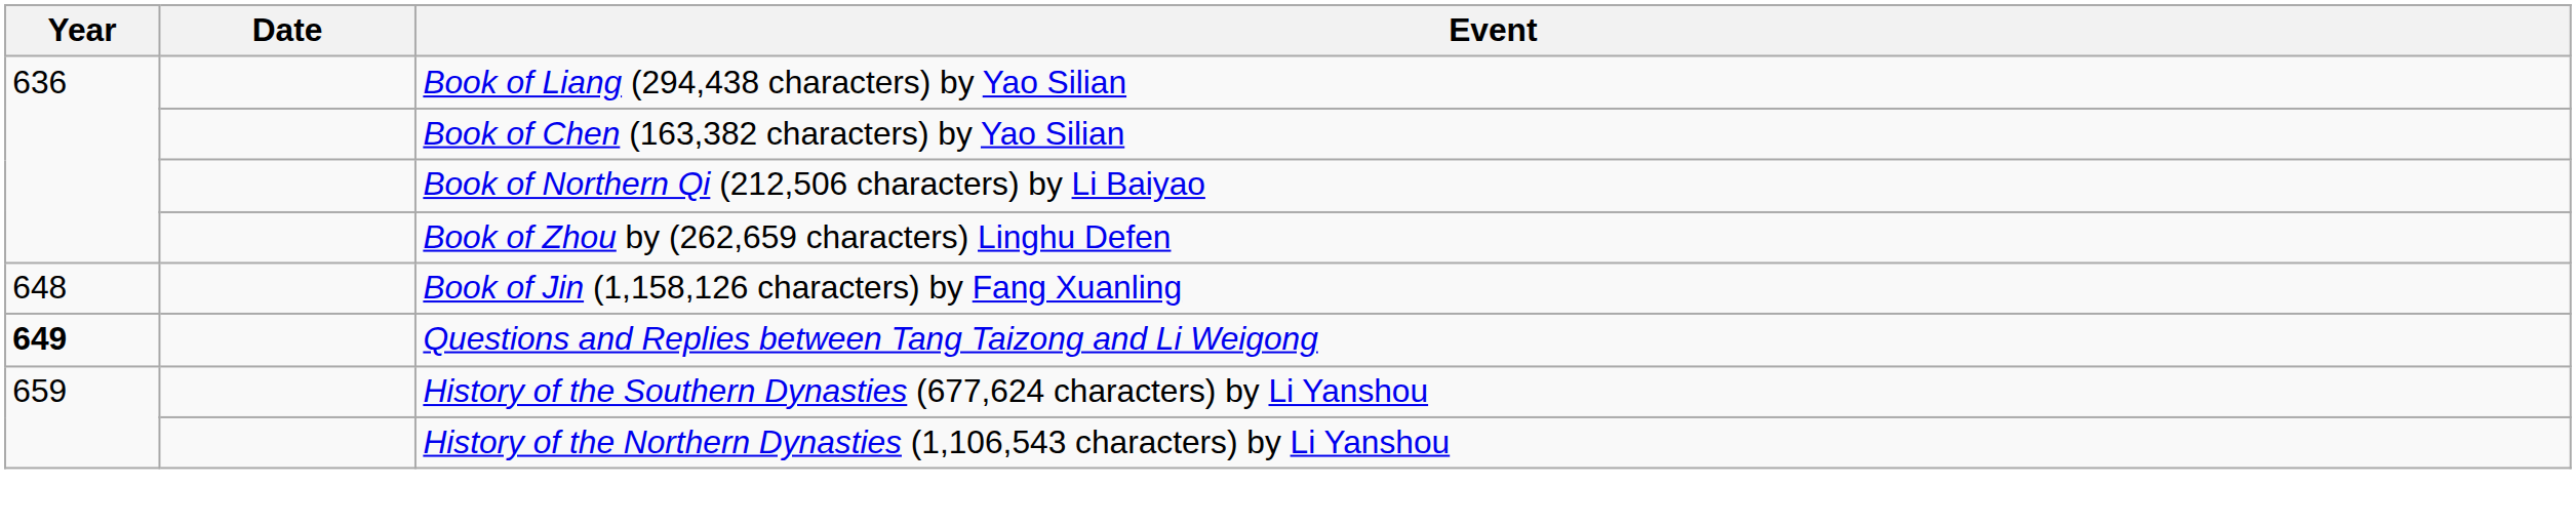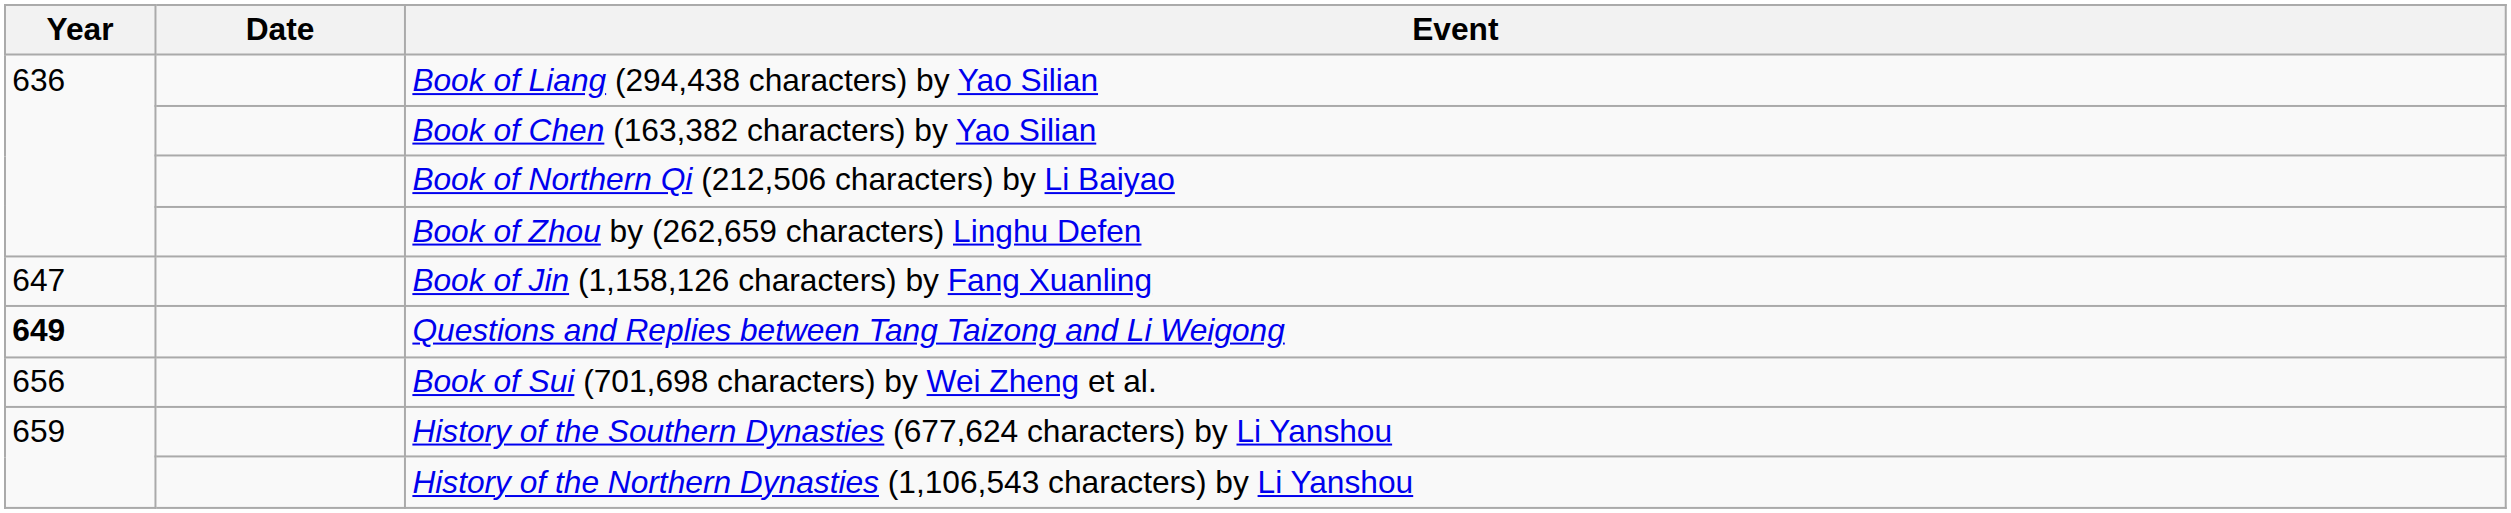Book of Jin (1,158,126 characters) by Fang Xuanling | Year: 648 -> 647
+ row: 656 | Book of Sui (701,698 characters) by Wei Zheng et al.
